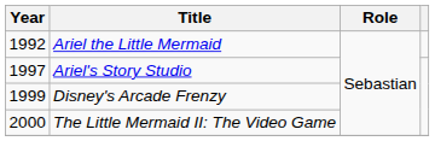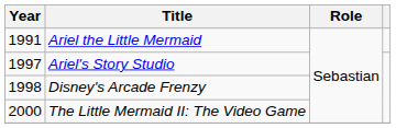Ariel the Little Mermaid | Year: 1992 -> 1991
Disney's Arcade Frenzy | Year: 1999 -> 1998
